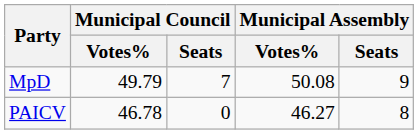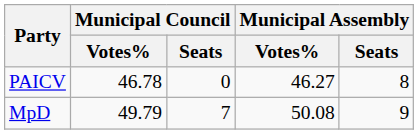rows swapped: MpD <-> PAICV
